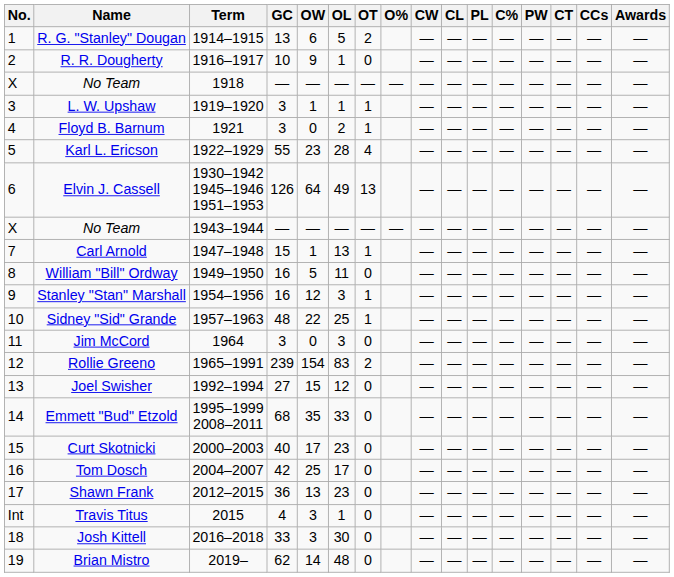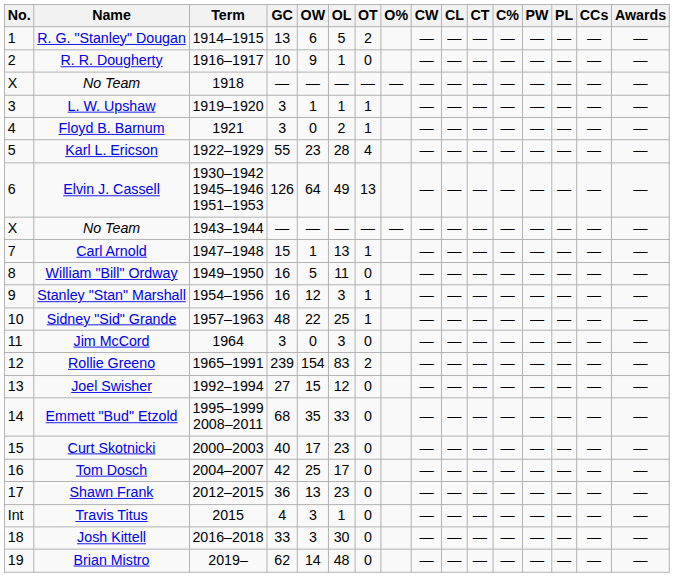columns swapped: CT <-> PL
